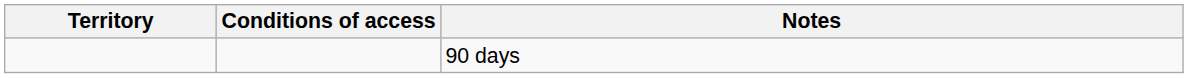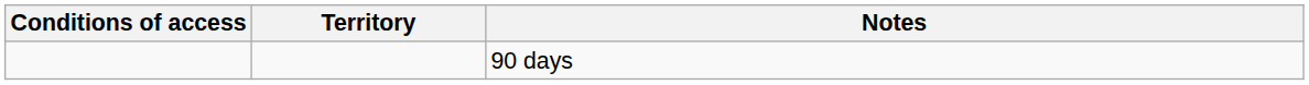columns swapped: Territory <-> Conditions of access
